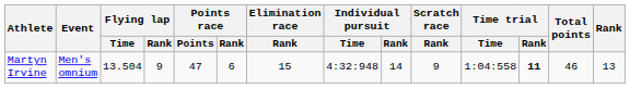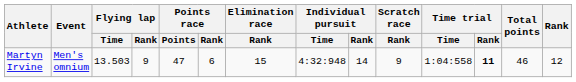Martyn Irvine | Flying lap / Time: 13.504 -> 13.503
Martyn Irvine | Rank: 13 -> 12
